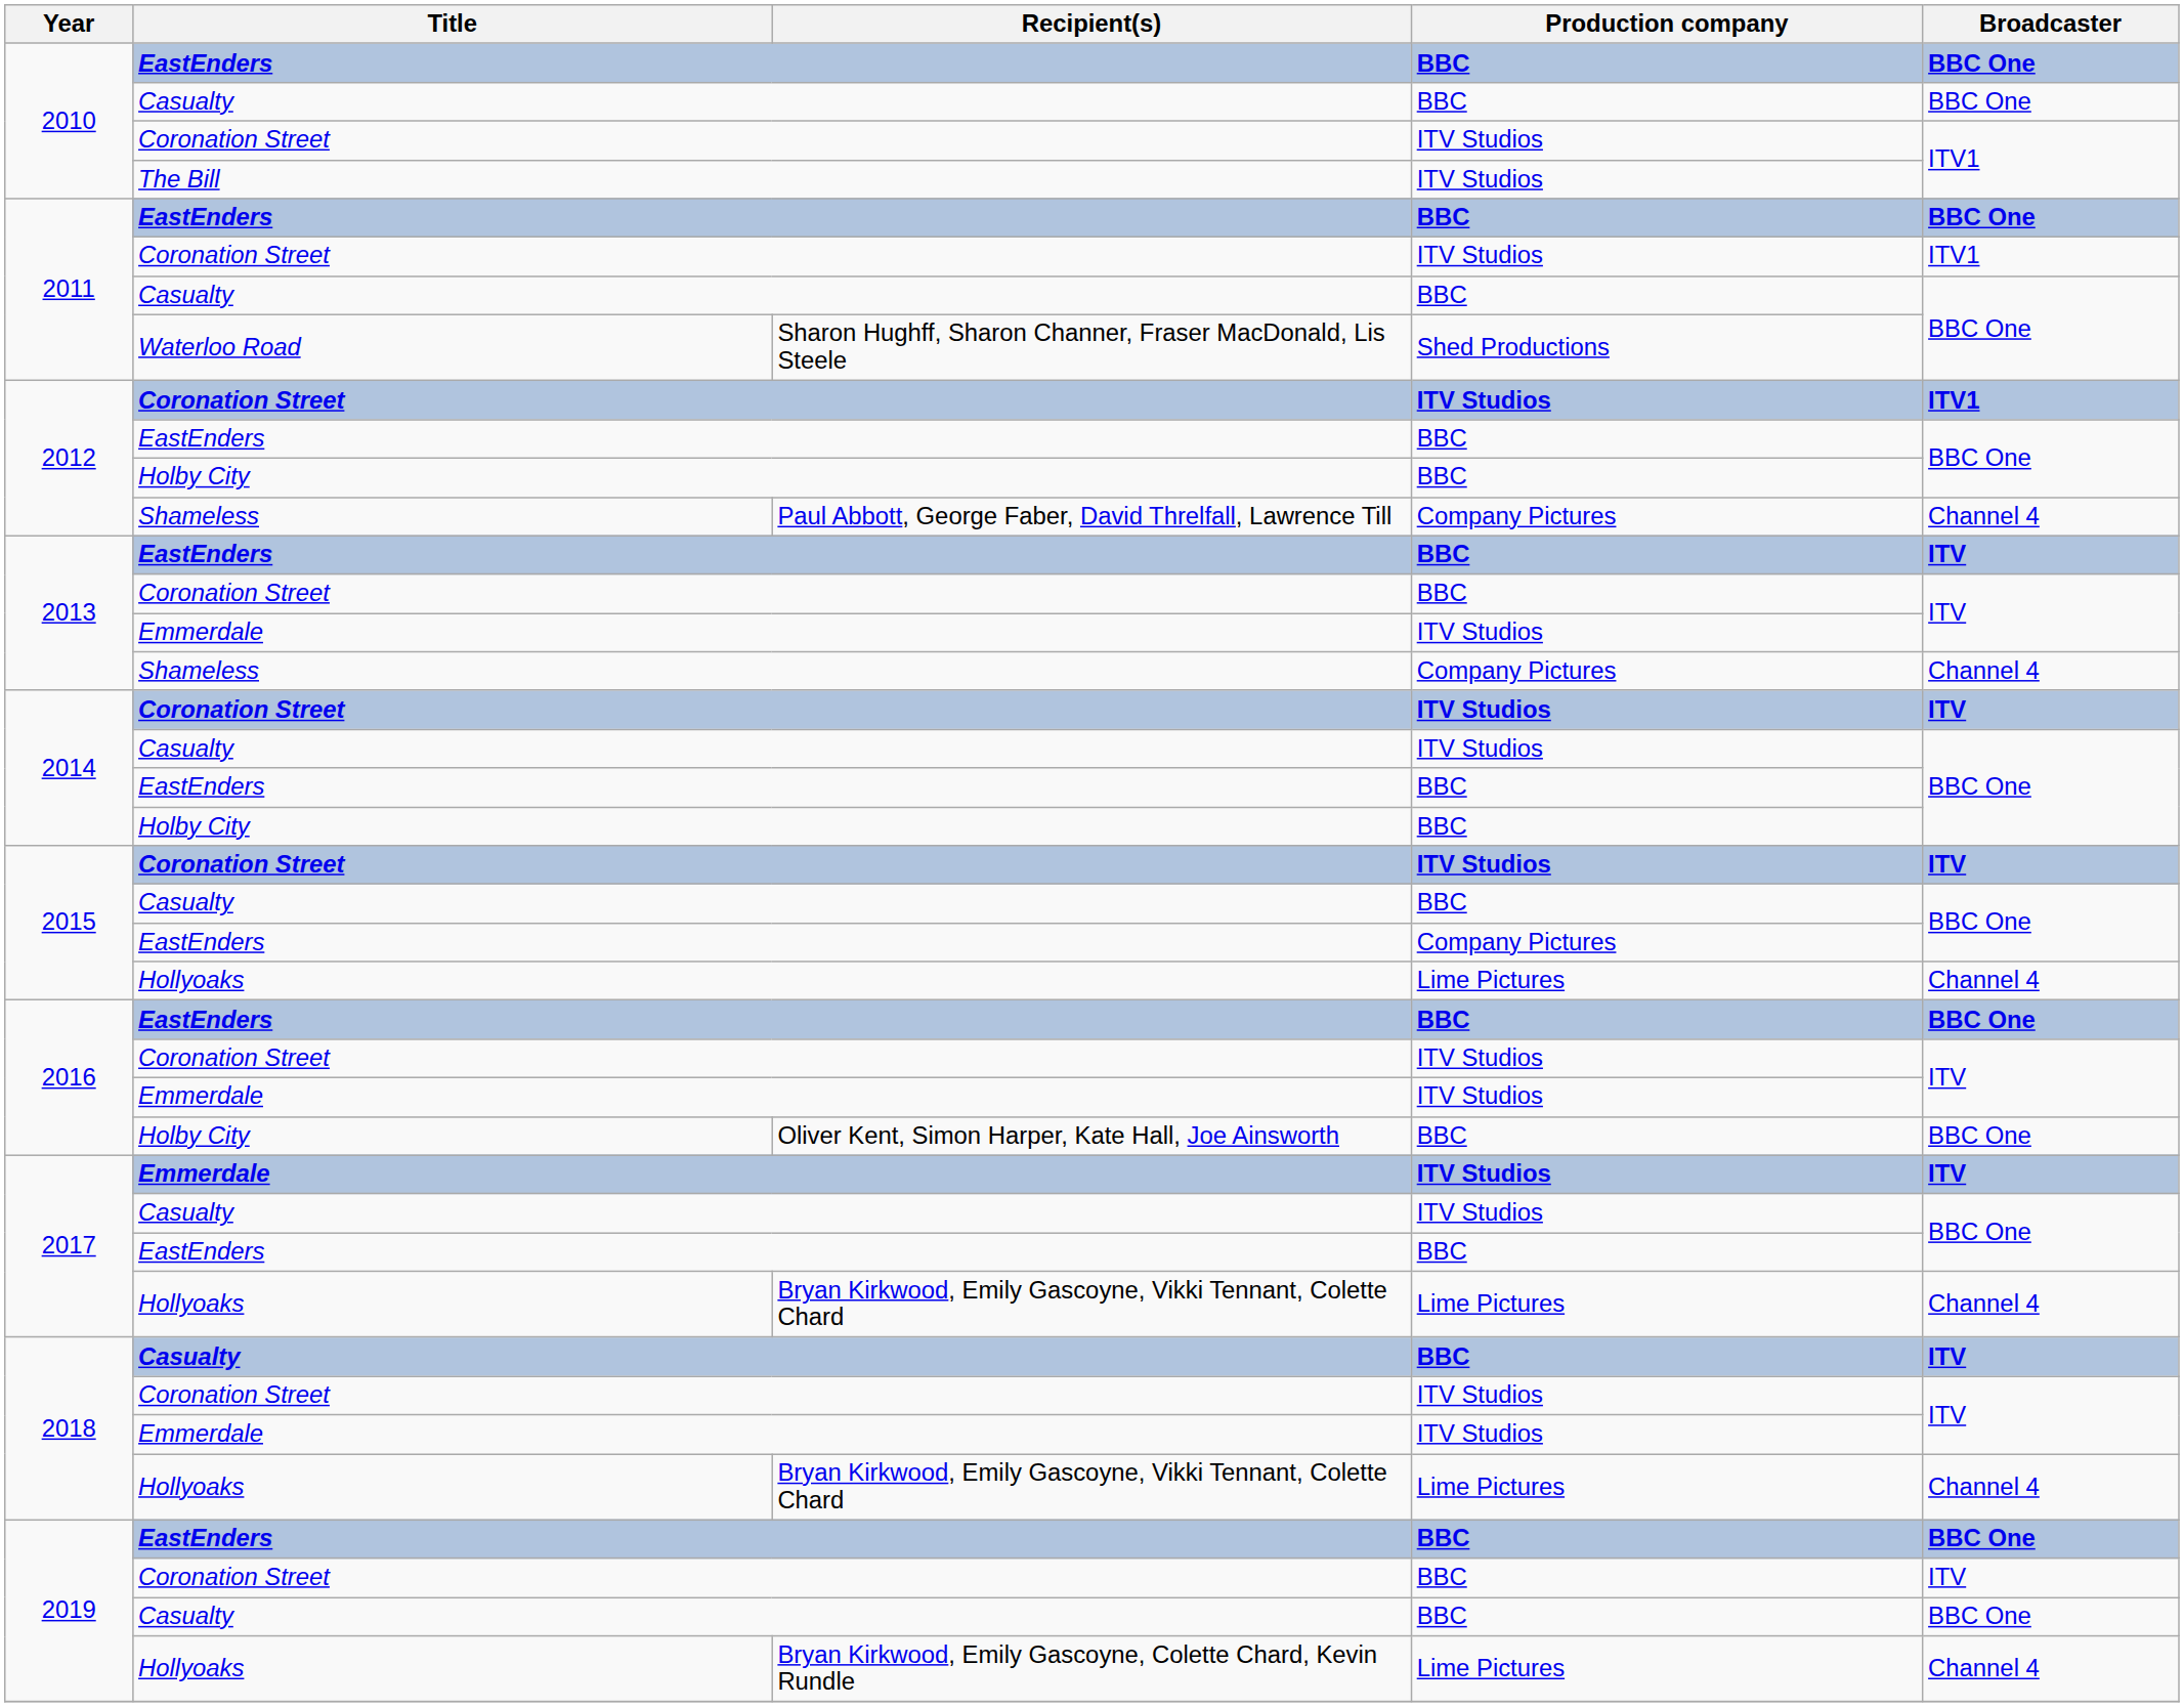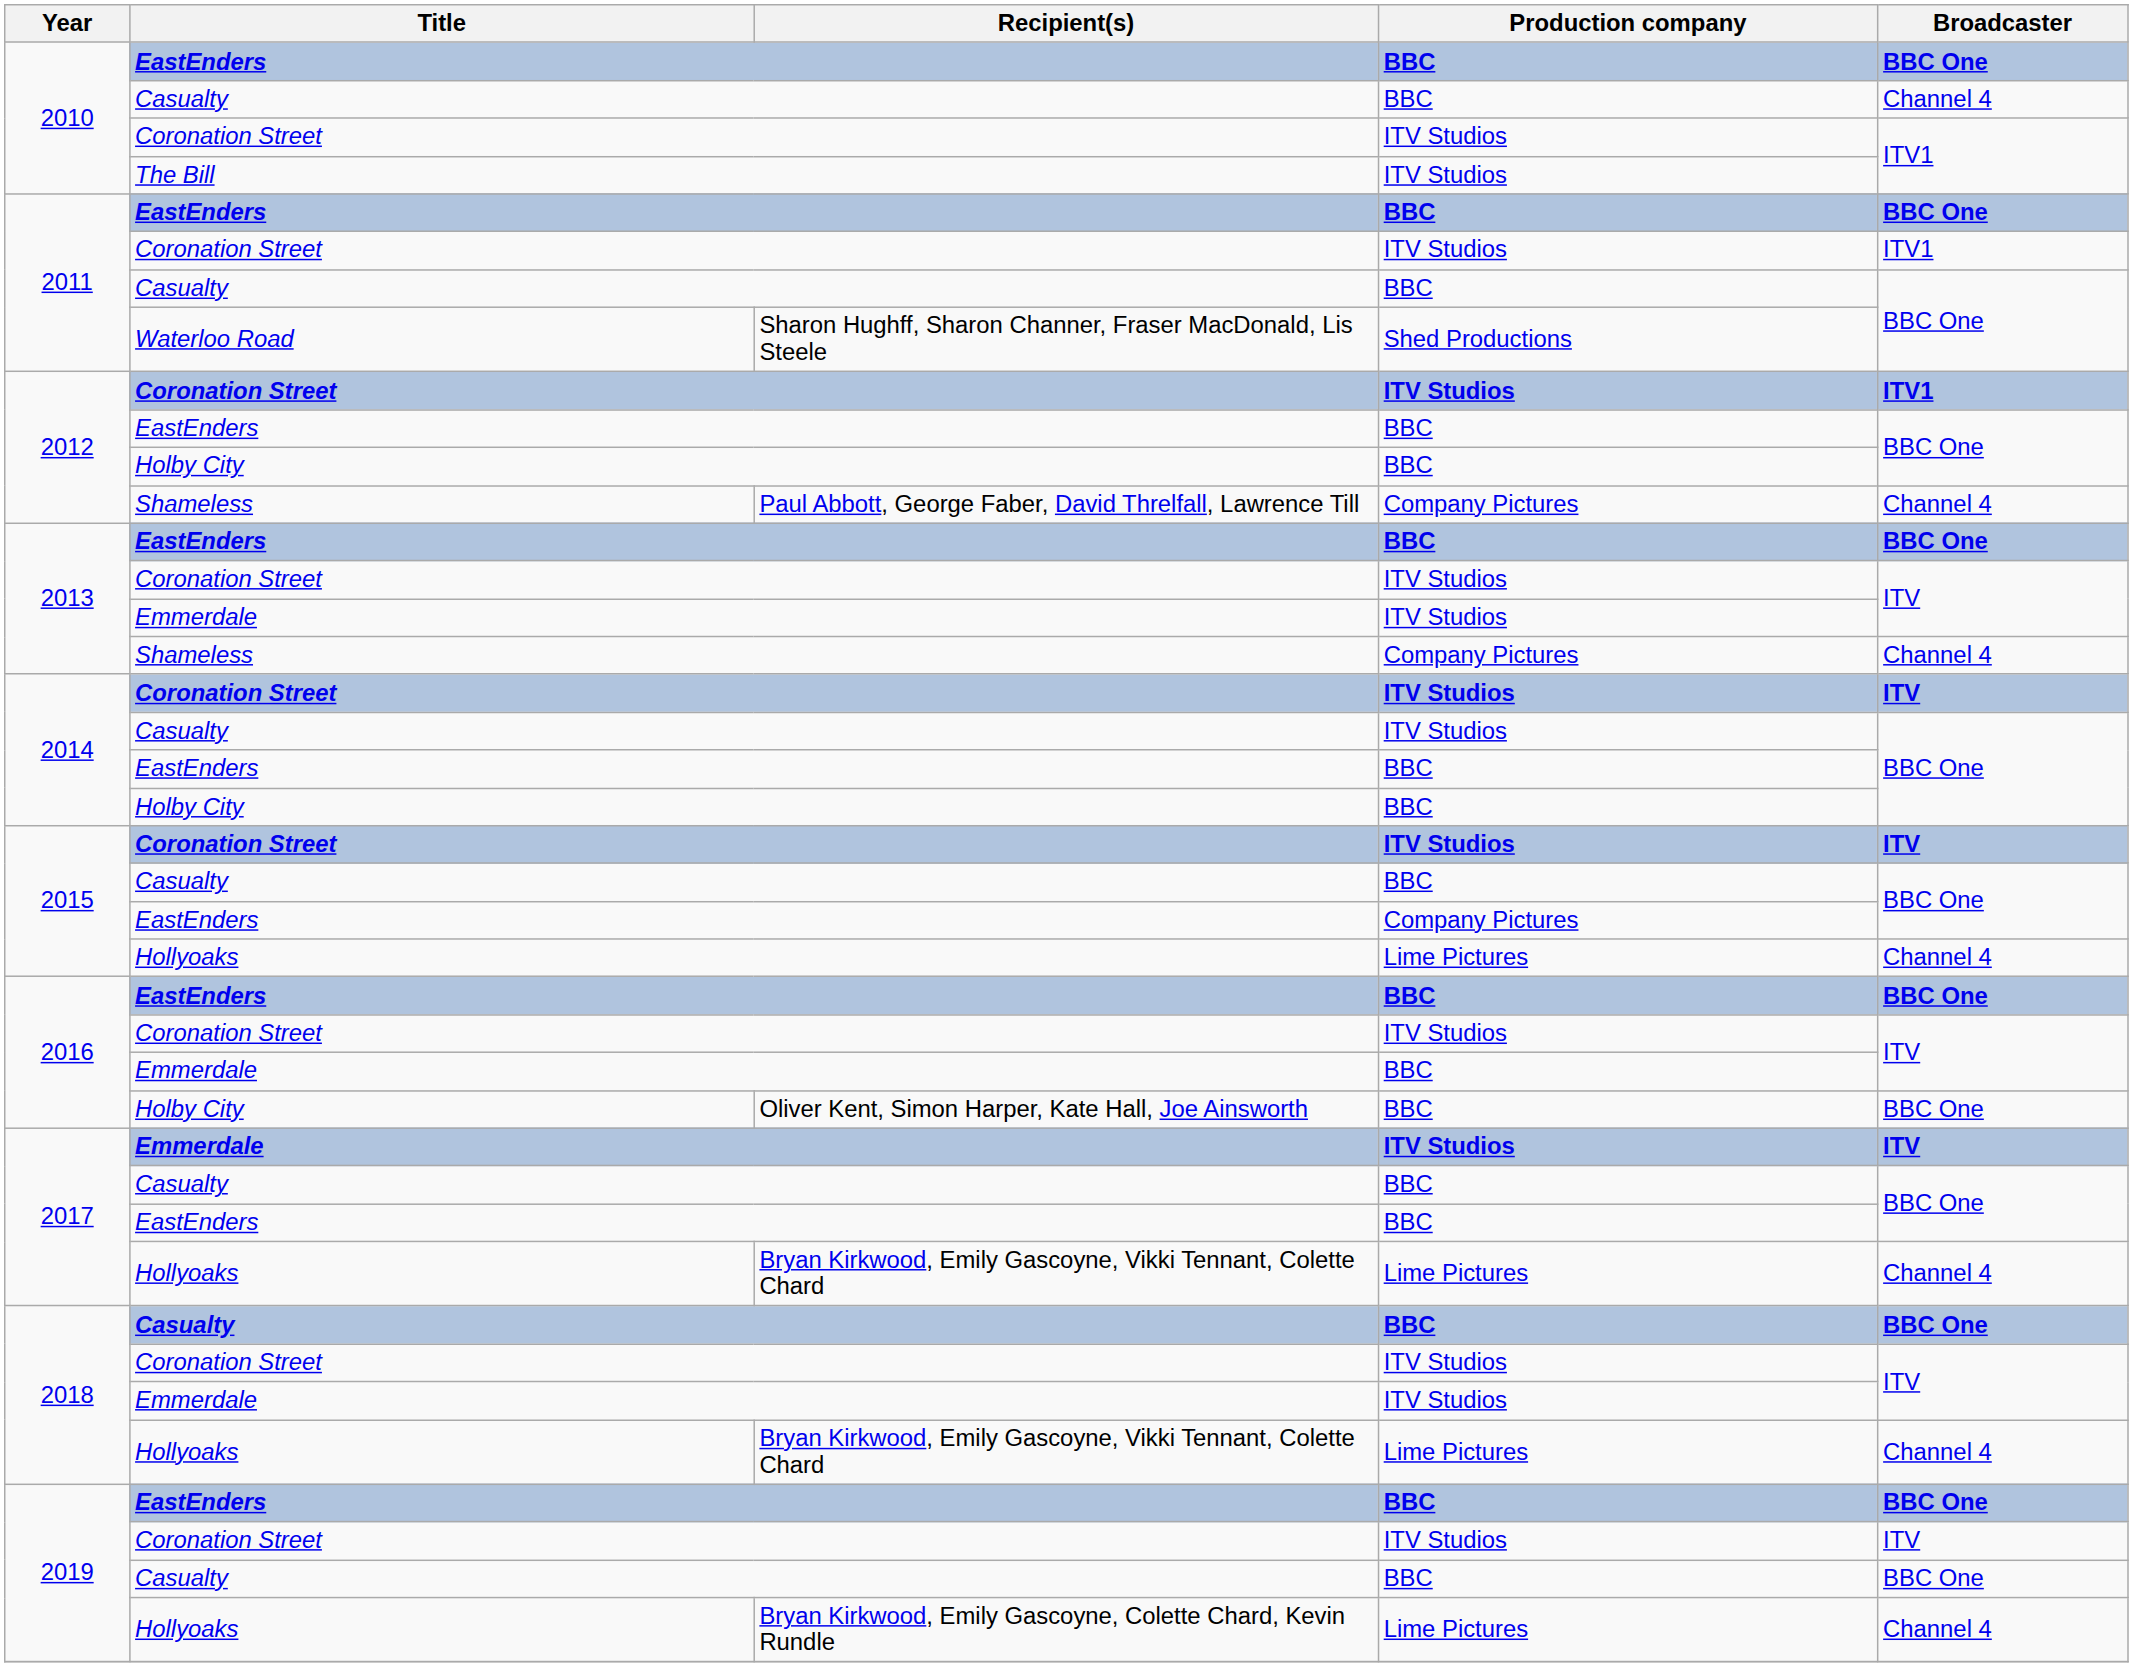2010 / Casualty | Broadcaster: BBC One -> Channel 4
2013 / EastEnders | Broadcaster: ITV -> BBC One
2013 / Coronation Street | Production company: BBC -> ITV Studios
2016 / Emmerdale | Production company: ITV Studios -> BBC
2017 / Casualty | Production company: ITV Studios -> BBC
2018 / Casualty | Broadcaster: ITV -> BBC One
2019 / Coronation Street | Production company: BBC -> ITV Studios
